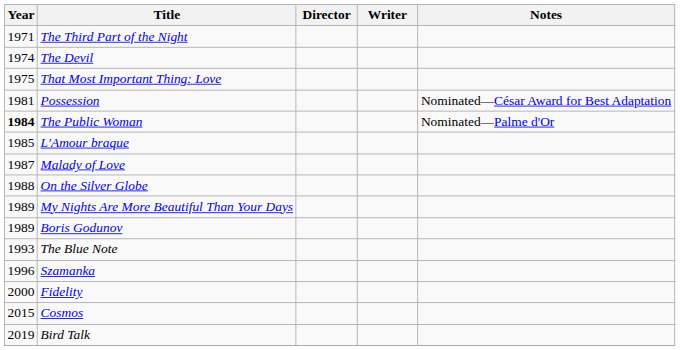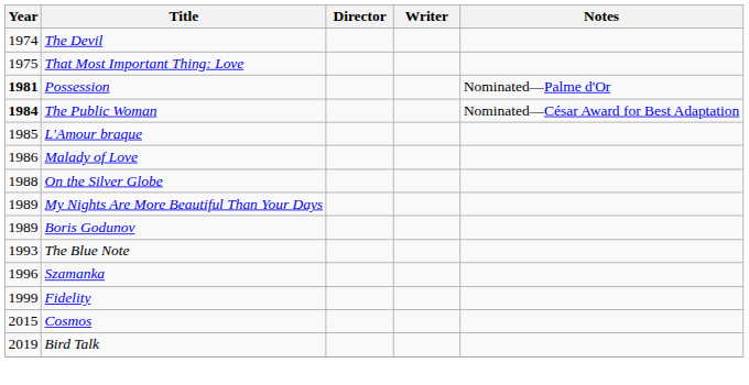- row: 1971 | The Third Part of the Night
Possession | Year: normal -> bold
Possession | Notes: Nominated—César Award for Best Adaptation -> Nominated—Palme d'Or
The Public Woman | Notes: Nominated—Palme d'Or -> Nominated—César Award for Best Adaptation
Malady of Love | Year: 1987 -> 1986
Fidelity | Year: 2000 -> 1999
